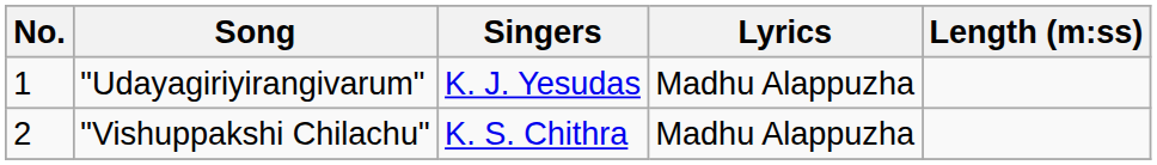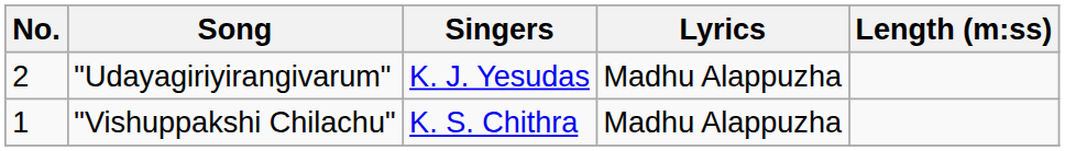"Udayagiriyirangivarum" | No.: 1 -> 2
"Vishuppakshi Chilachu" | No.: 2 -> 1
